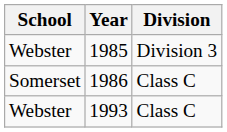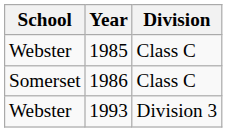1985 | Division: Division 3 -> Class C
1993 | Division: Class C -> Division 3
